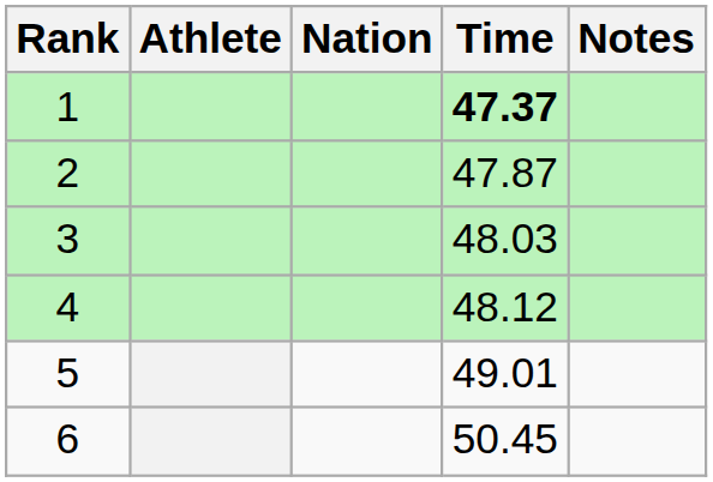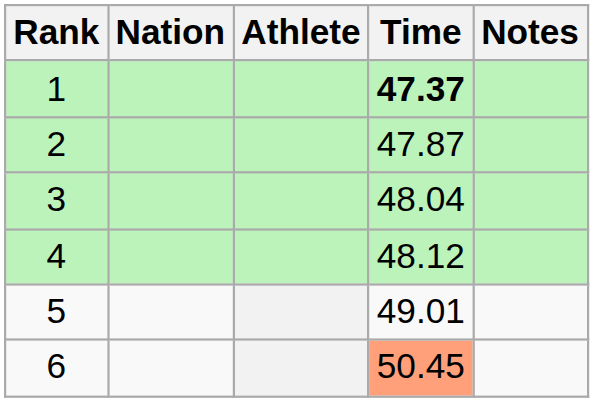columns swapped: Athlete <-> Nation
3 | Time: 48.03 -> 48.04
6 | Time: no background -> lightsalmon background
